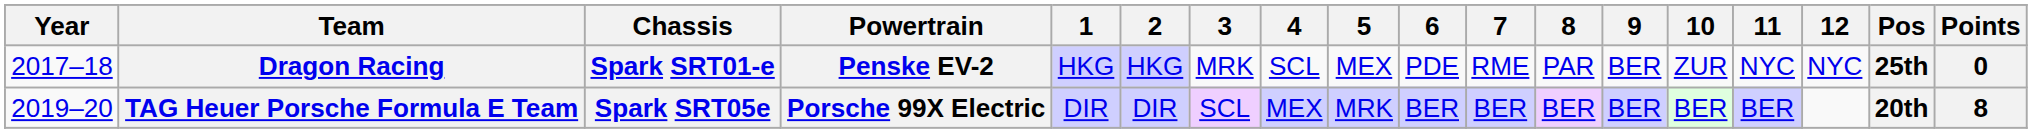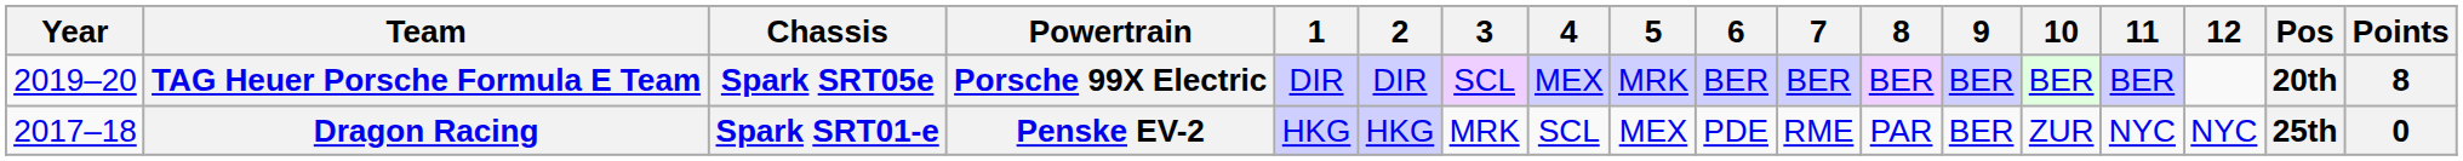rows swapped: Dragon Racing <-> TAG Heuer Porsche Formula E Team
